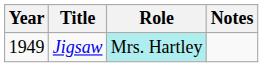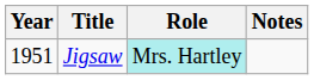Jigsaw | Year: 1949 -> 1951
